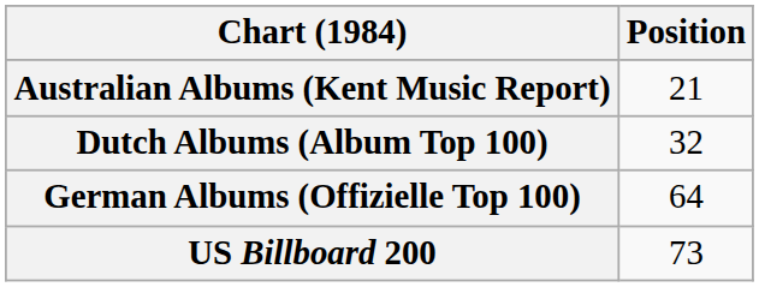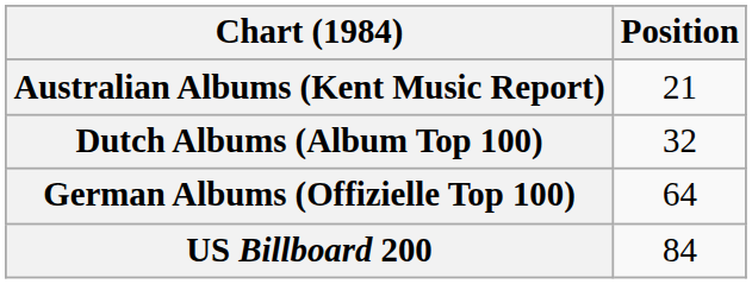US Billboard 200 | Position: 73 -> 84
